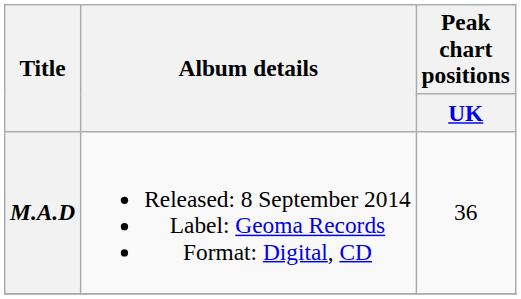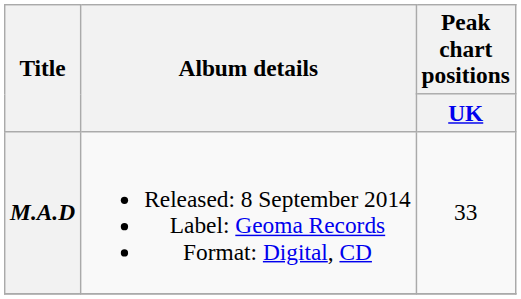M.A.D | Peak chart positions / UK: 36 -> 33
